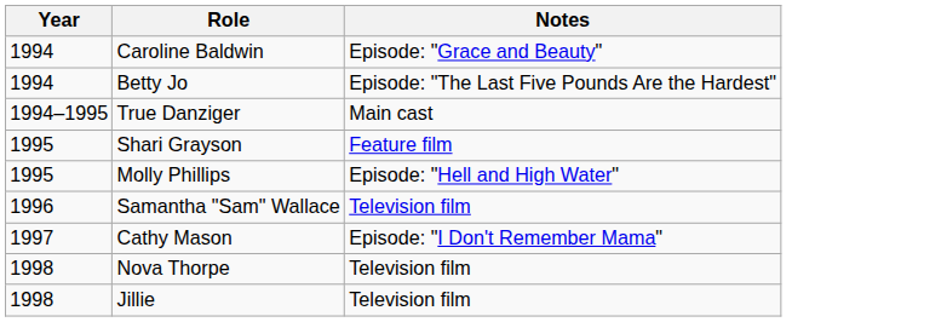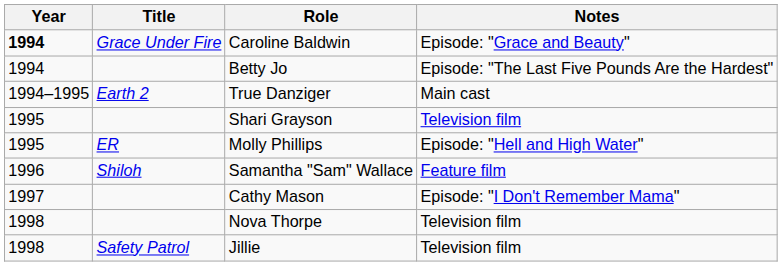+ column: Title | Grace Under Fire | Earth 2 | ER | Shiloh | Safety Patrol
Caroline Baldwin | Year: normal -> bold
Shari Grayson | Notes: Feature film -> Television film
Samantha "Sam" Wallace | Notes: Television film -> Feature film
